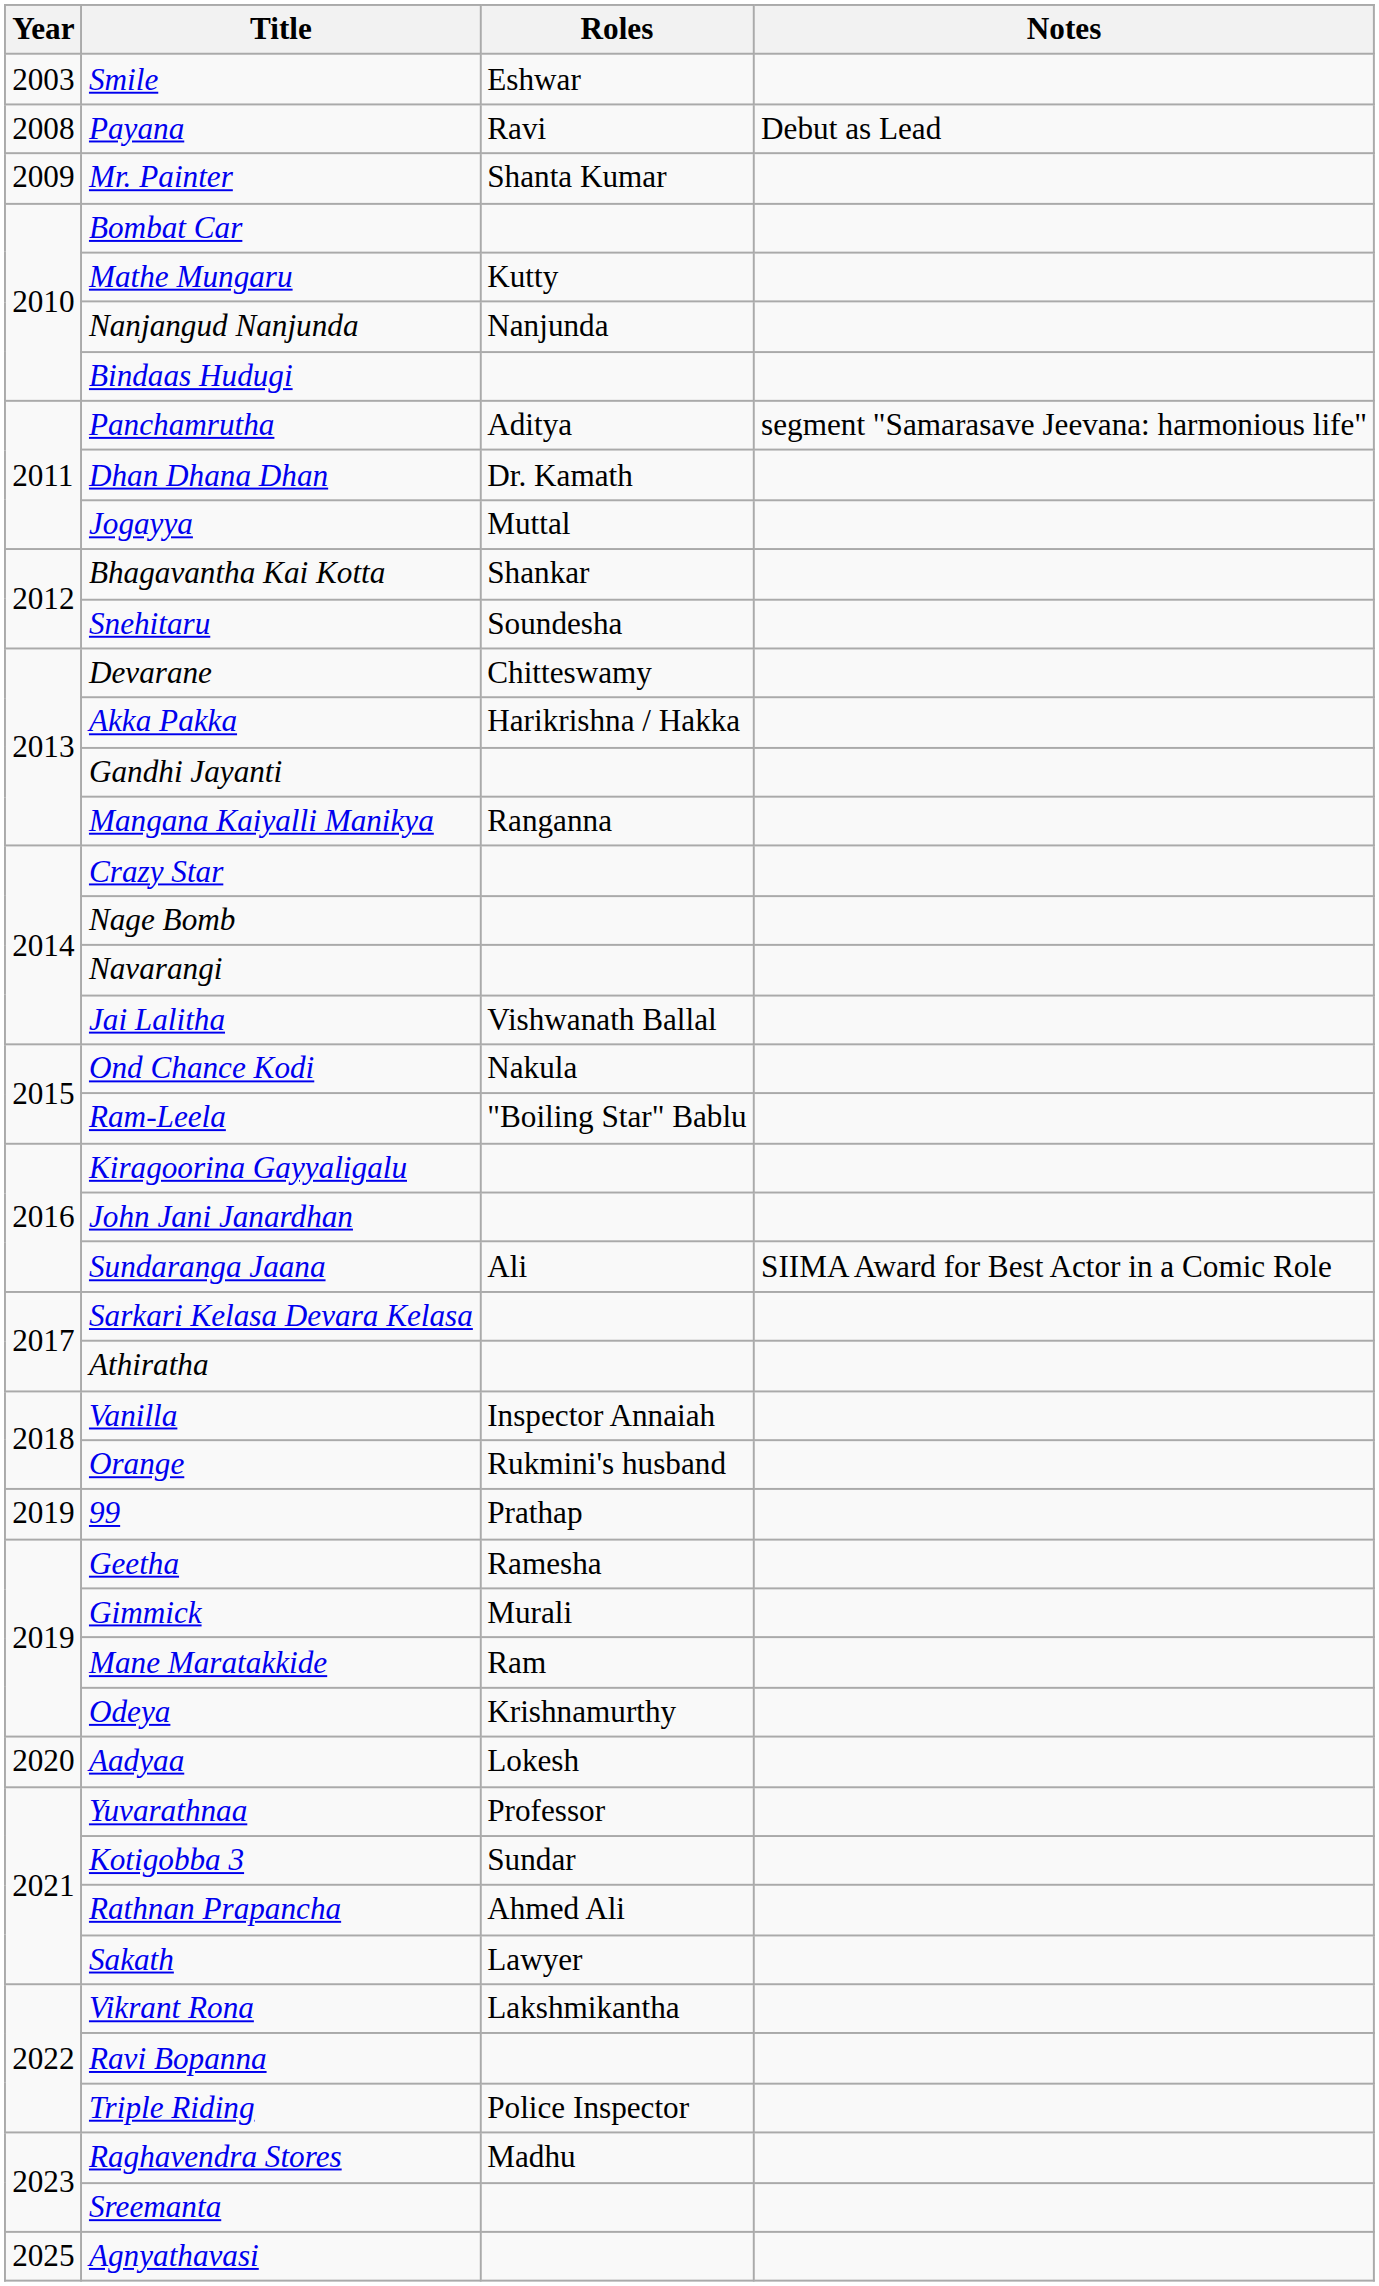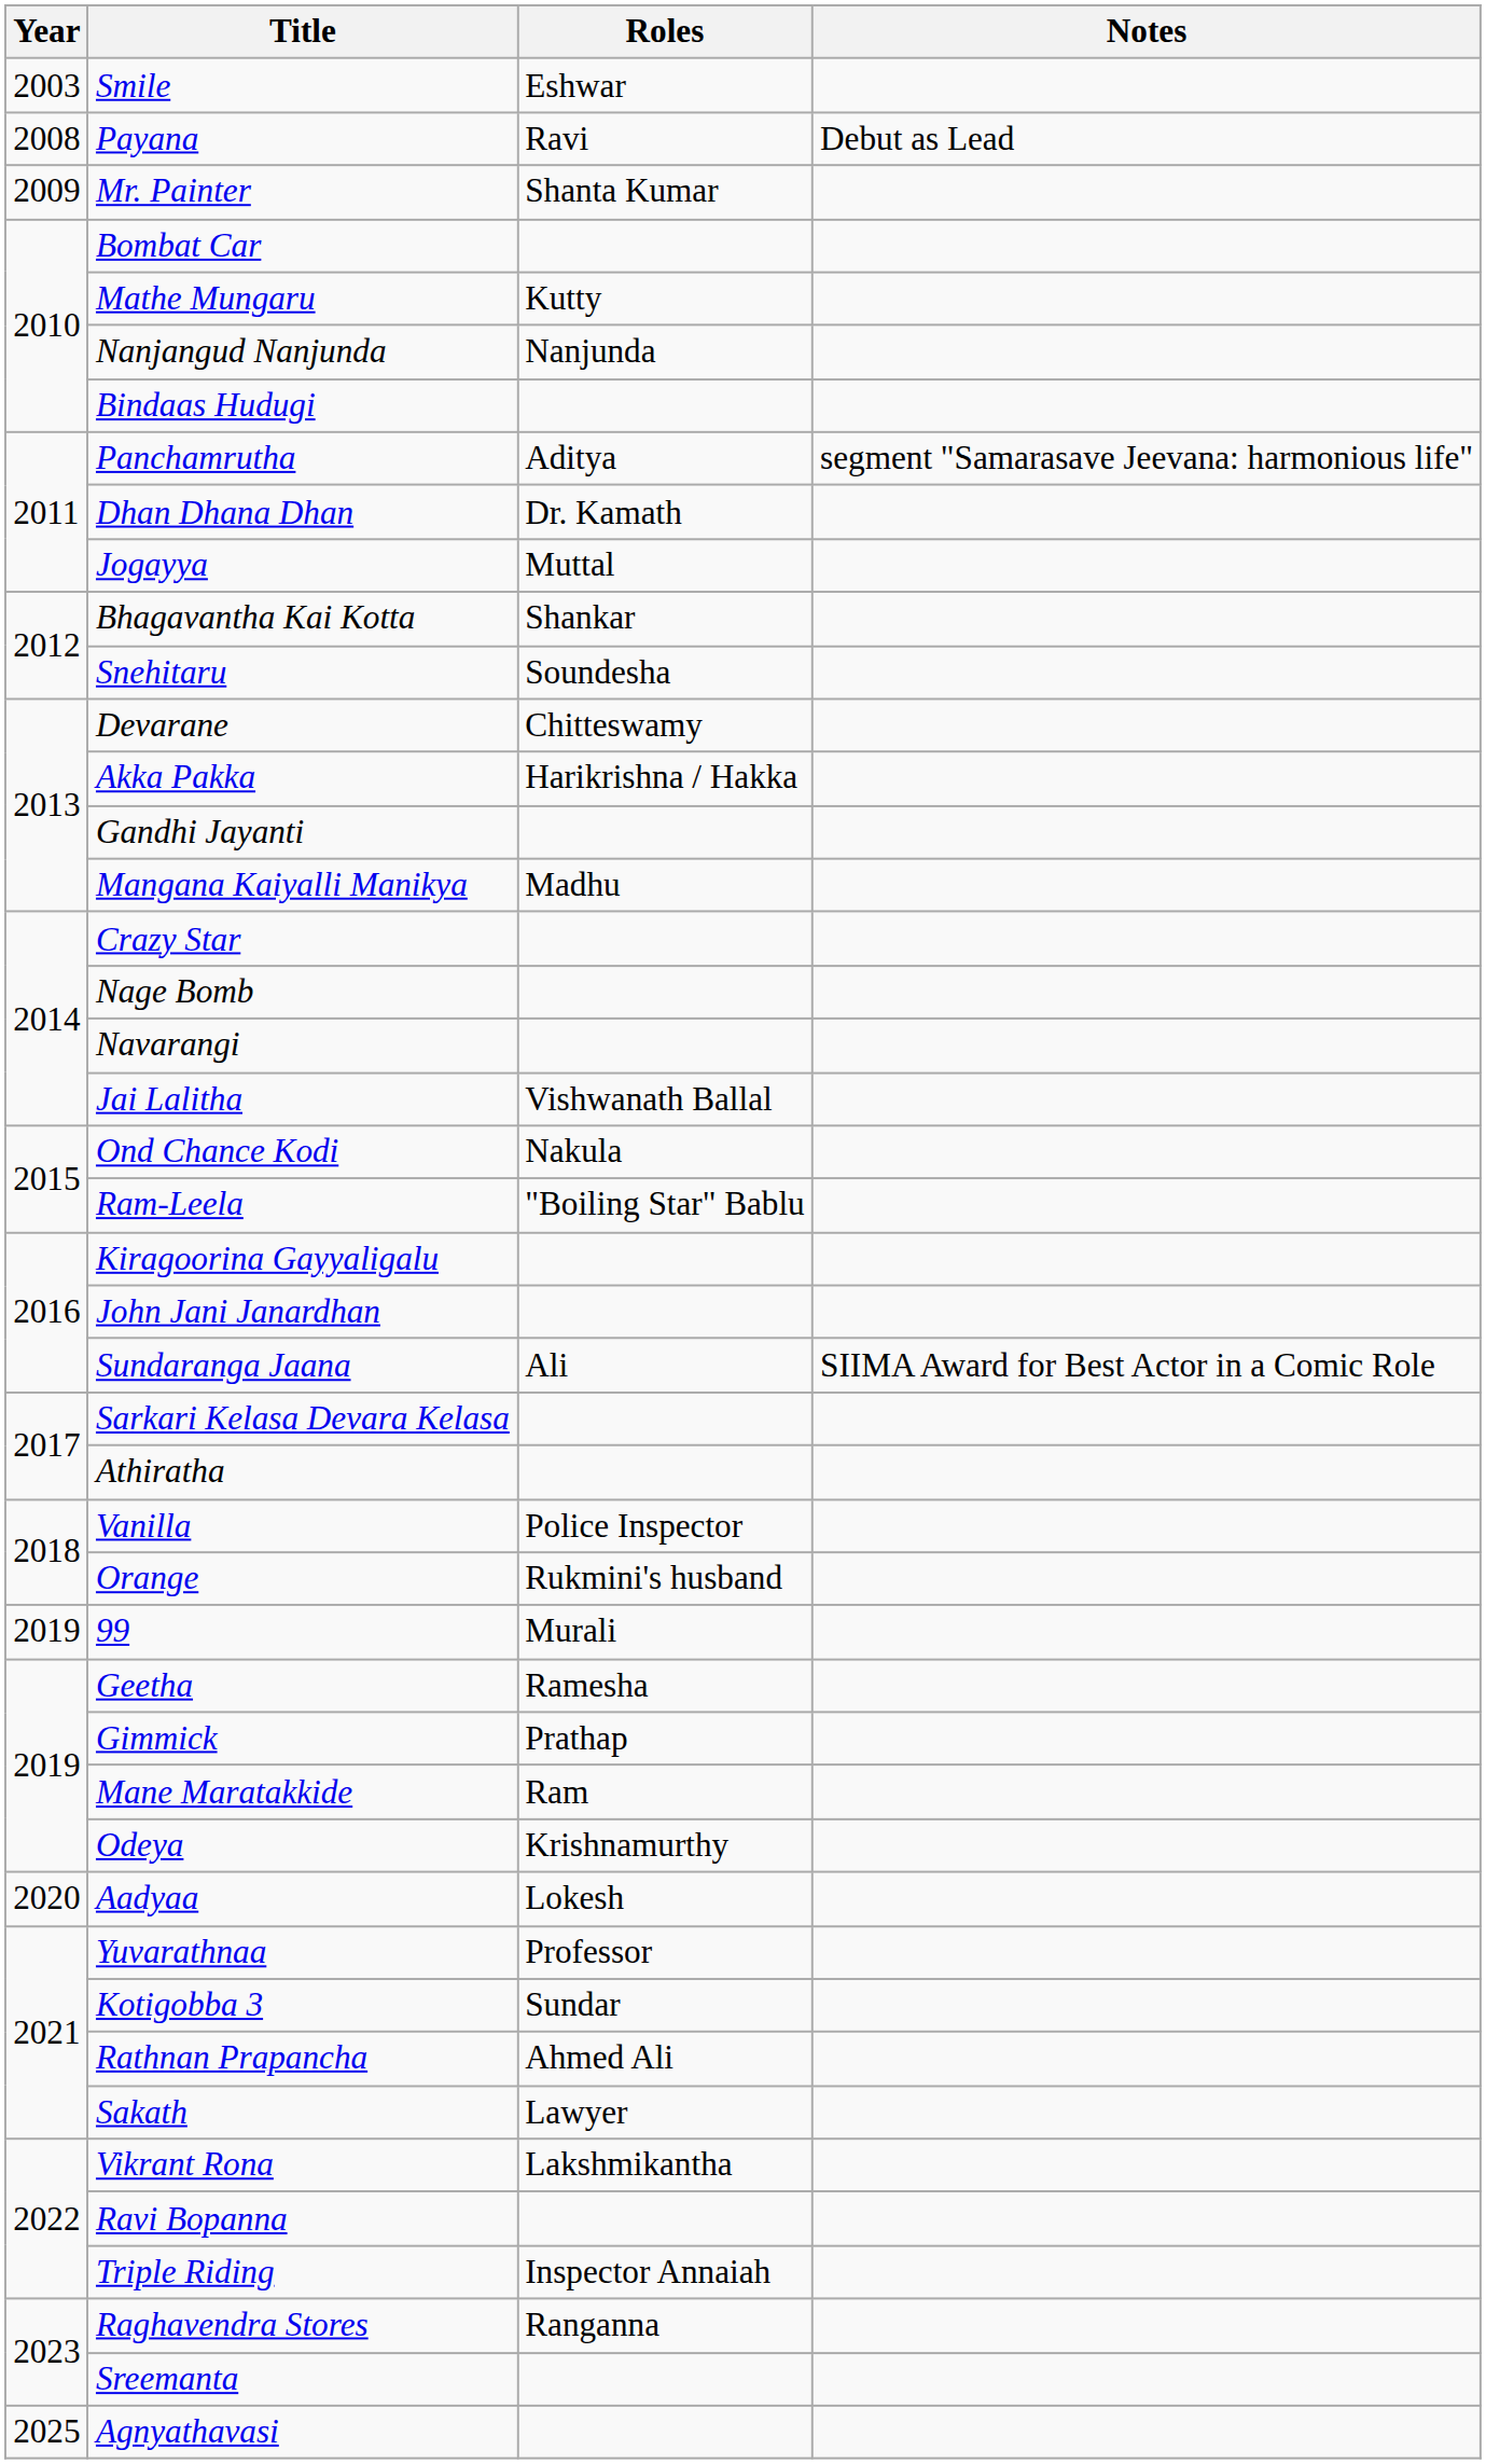Mangana Kaiyalli Manikya | Roles: Ranganna -> Madhu
Vanilla | Roles: Inspector Annaiah -> Police Inspector
99 | Roles: Prathap -> Murali
Gimmick | Roles: Murali -> Prathap
Triple Riding | Roles: Police Inspector -> Inspector Annaiah
Raghavendra Stores | Roles: Madhu -> Ranganna
